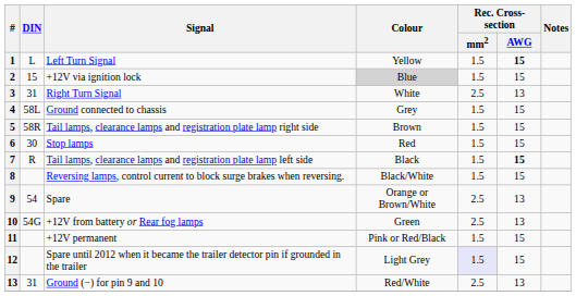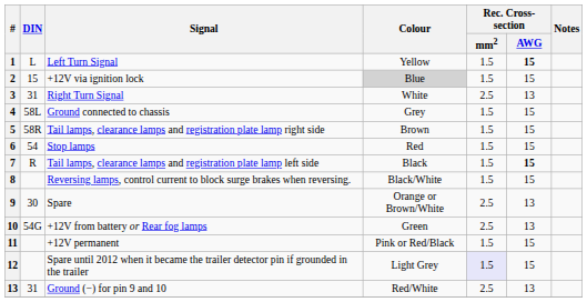6 | DIN: 30 -> 54
9 | DIN: 54 -> 30
